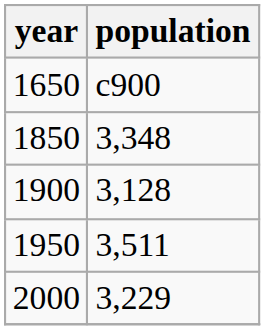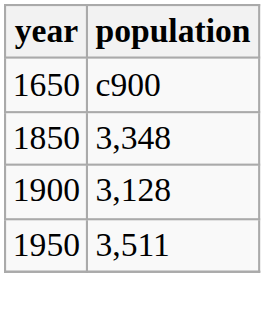- row: 2000 | 3,229
